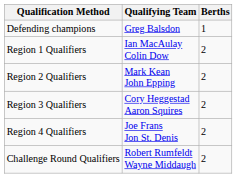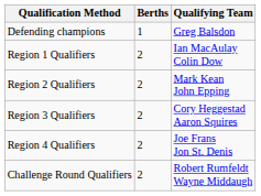columns swapped: Berths <-> Qualifying Team
